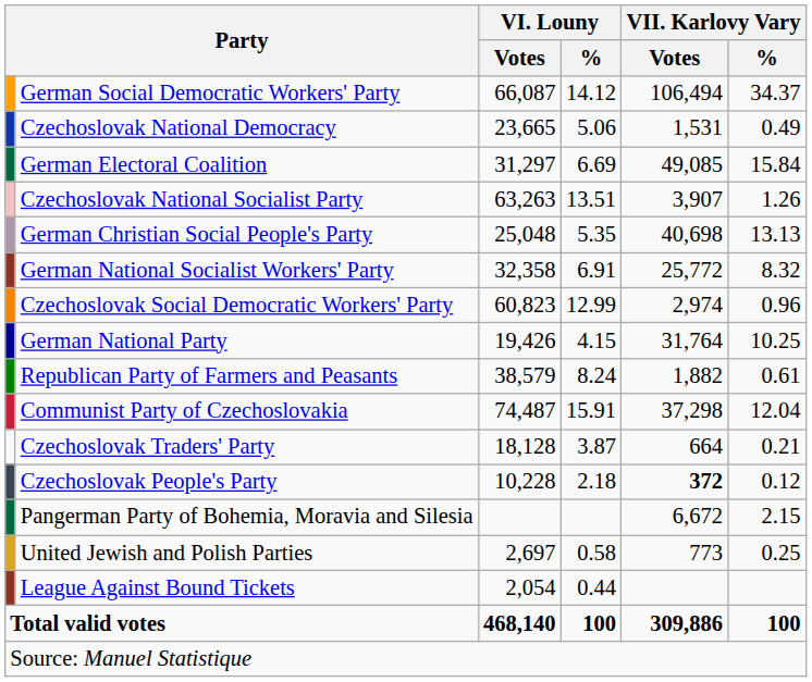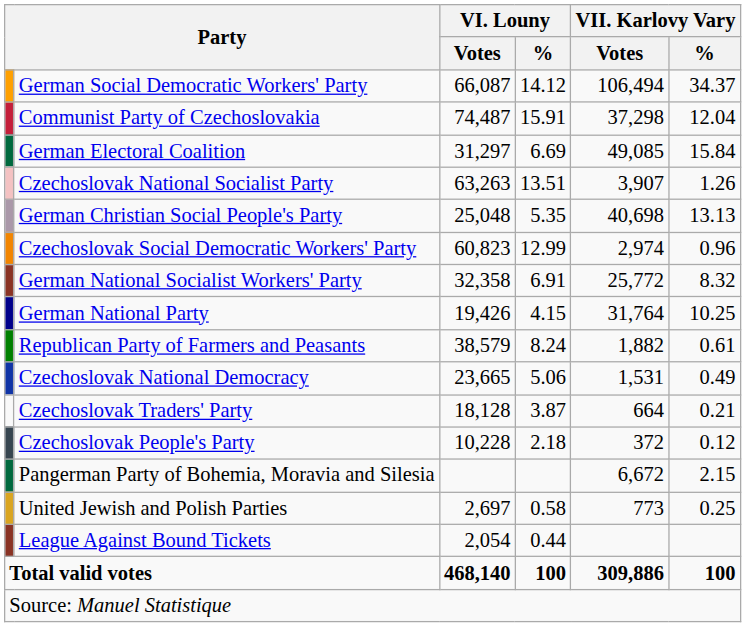rows swapped: Communist Party of Czechoslovakia <-> Czechoslovak National Democracy
rows swapped: Czechoslovak Social Democratic Workers' Party <-> German National Socialist Workers' Party
Czechoslovak People's Party | VII. Karlovy Vary / Votes: bold -> normal
